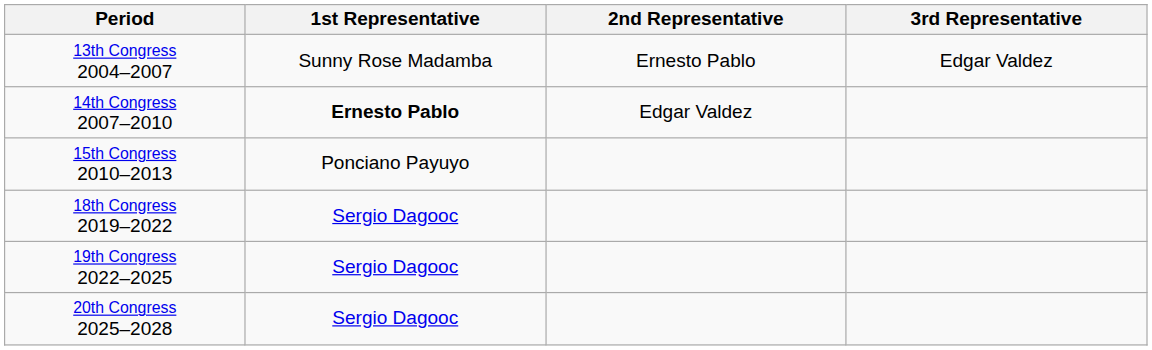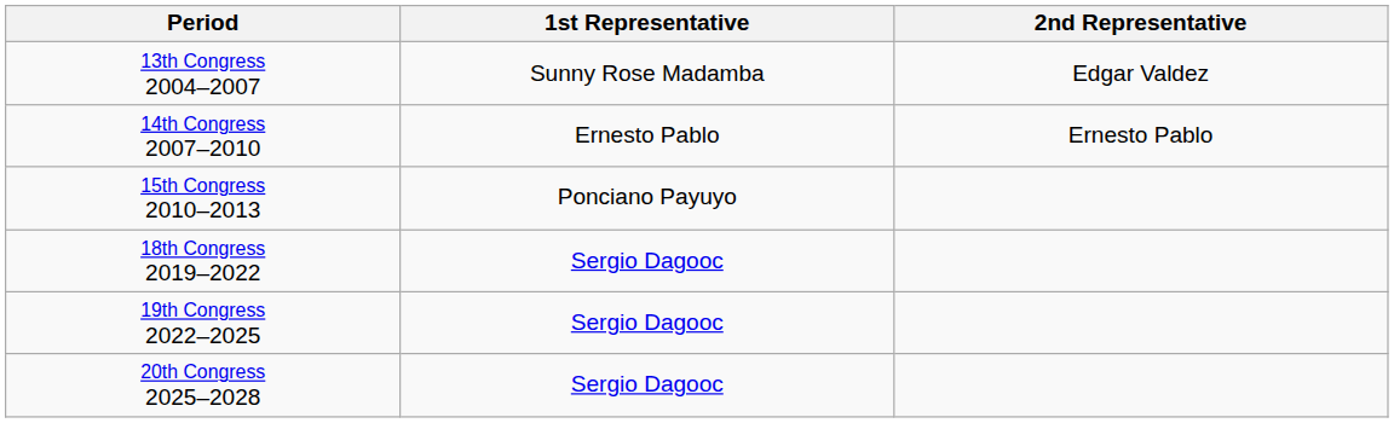- column: 3rd Representative | Edgar Valdez
13th Congress 2004–2007 | 2nd Representative: Ernesto Pablo -> Edgar Valdez
14th Congress 2007–2010 | 1st Representative: bold -> normal
14th Congress 2007–2010 | 2nd Representative: Edgar Valdez -> Ernesto Pablo
